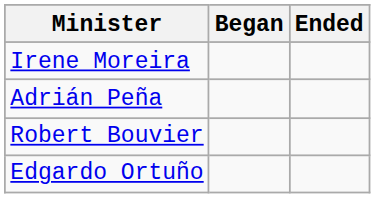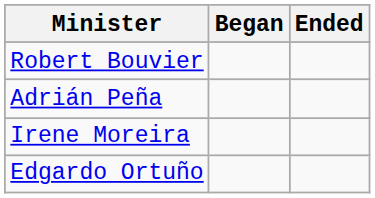rows swapped: Irene Moreira <-> Robert Bouvier
